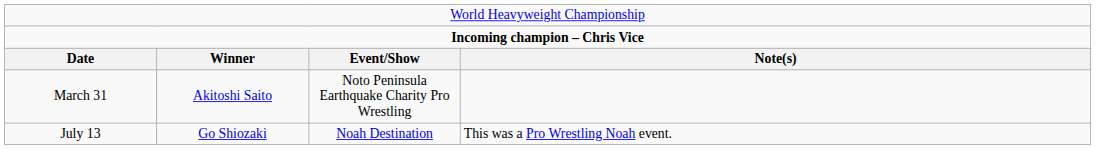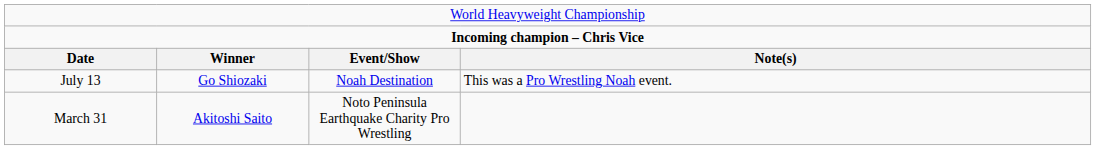rows swapped: March 31 <-> July 13
